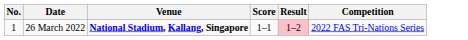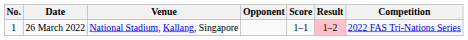+ column: Opponent
26 March 2022 | Venue: bold -> normal
